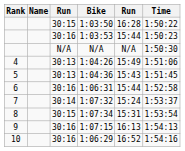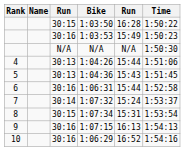1:03:53 | column 5: 15:44 -> 15:49
1:04:26 | column 5: 15:49 -> 15:44
